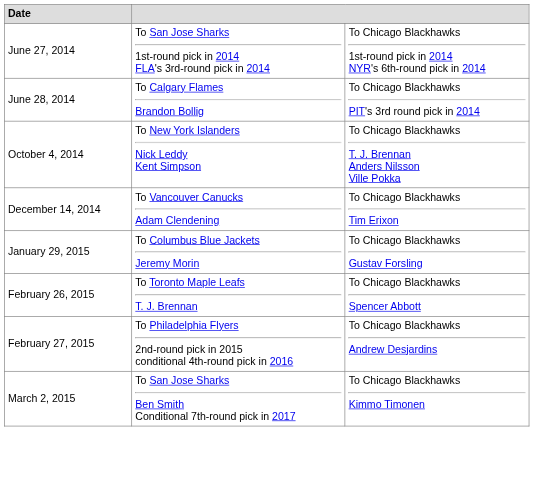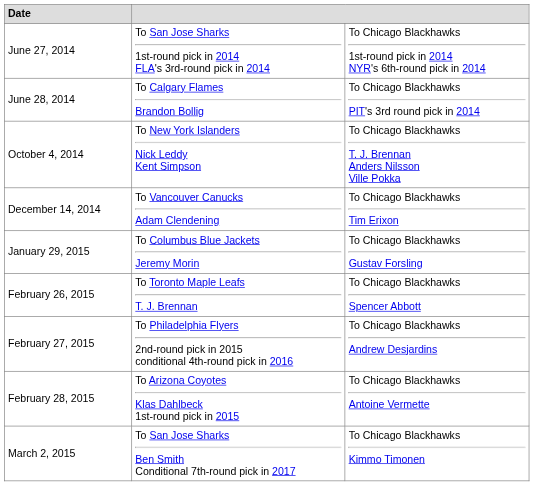+ row: February 28, 2015 | To Arizona Coyotes Klas Dahlbeck 1st-round pick in 2015 | To Chicago Blackhawks Antoine Vermette
